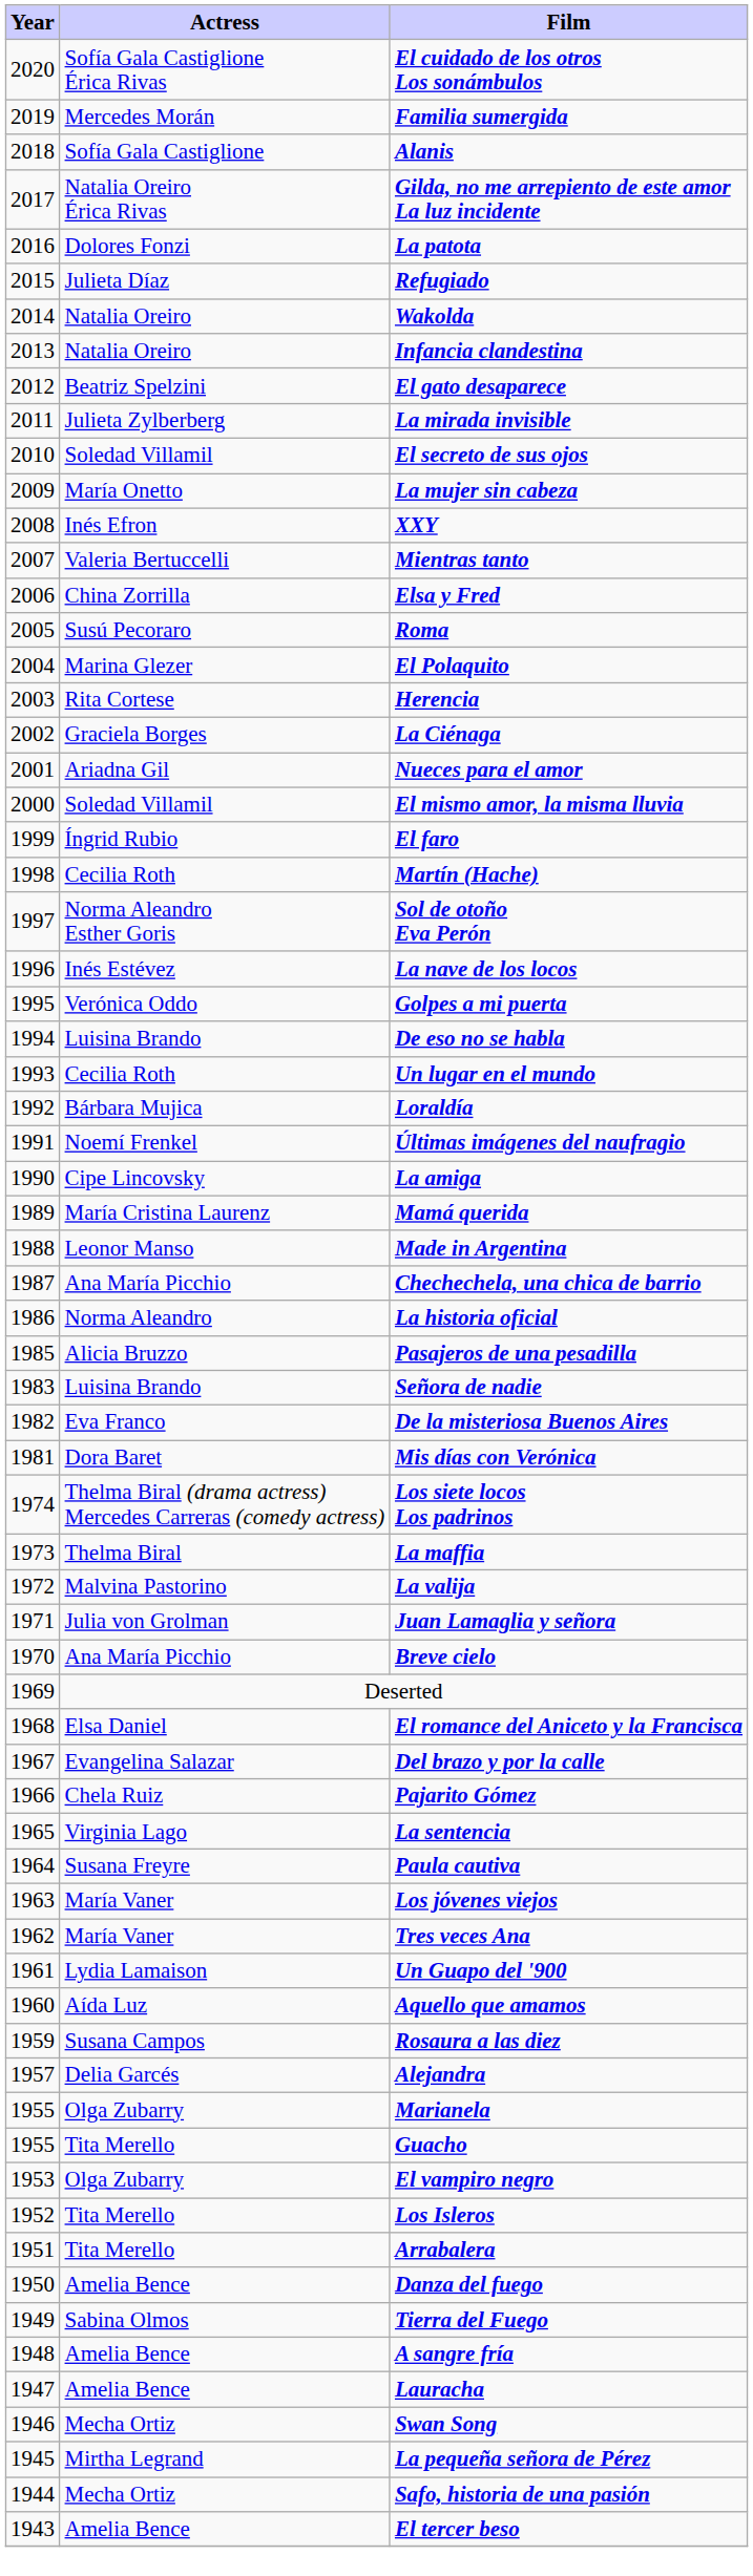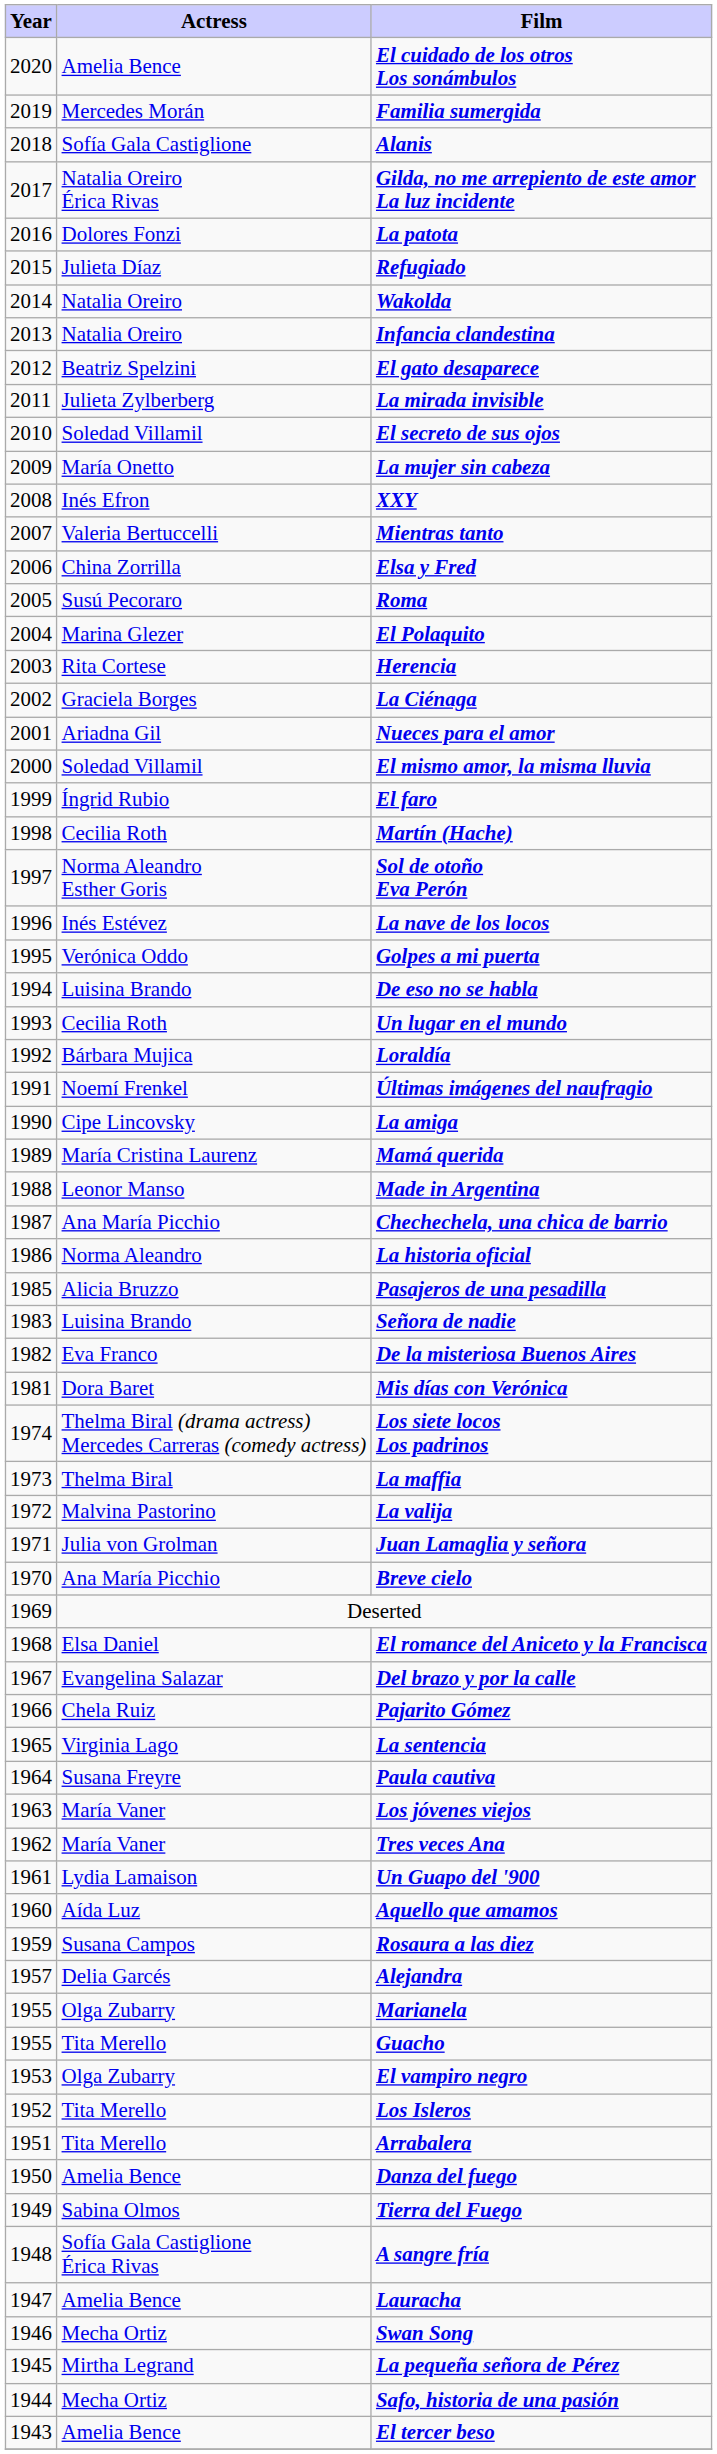El cuidado de los otros Los sonámbulos | Actress: Sofía Gala Castiglione Érica Rivas -> Amelia Bence
A sangre fría | Actress: Amelia Bence -> Sofía Gala Castiglione Érica Rivas
